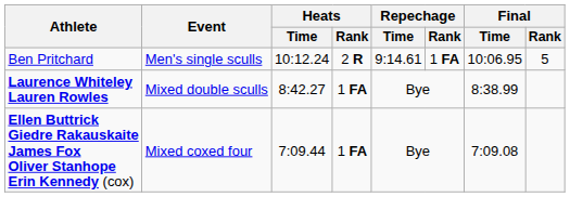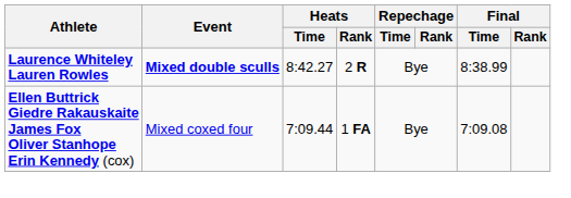- row: Ben Pritchard | Men's single sculls | 10:12.24 | 2 R | 9:14.61 | 1 FA | 10:06.95 | 5
Laurence Whiteley Lauren Rowles | Event: normal -> bold
Laurence Whiteley Lauren Rowles | Heats / Rank: 1 FA -> 2 R
